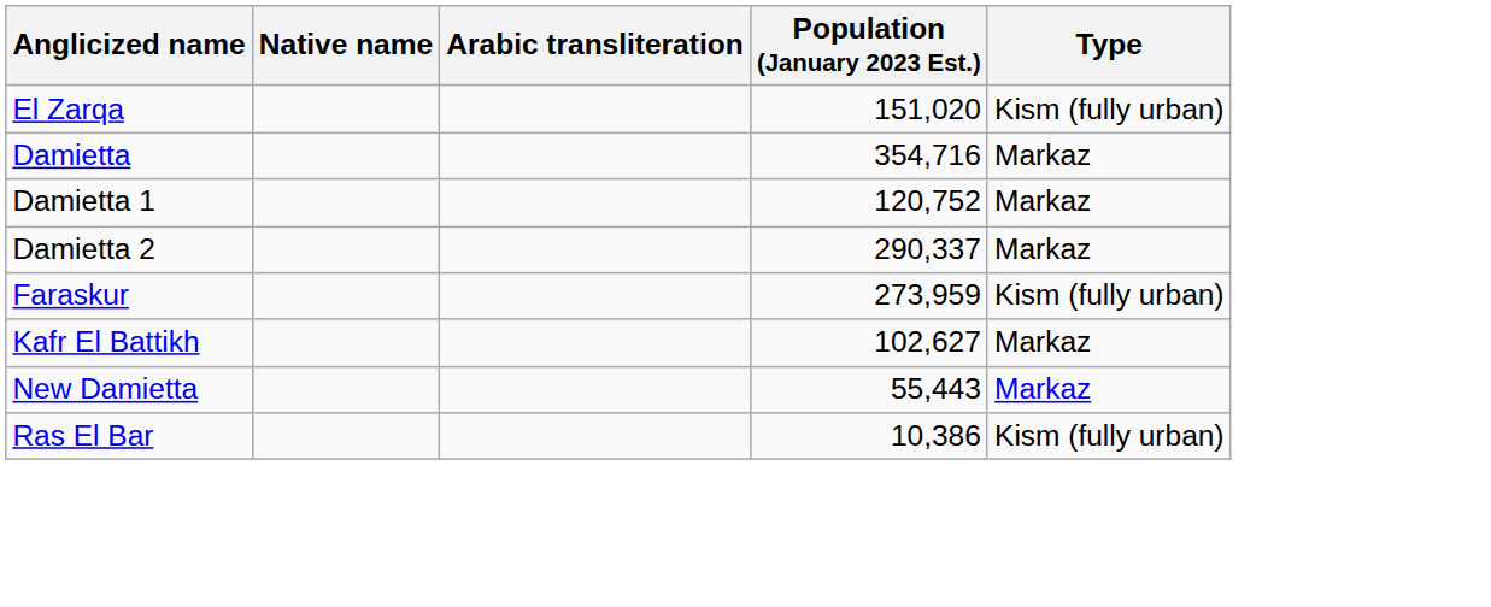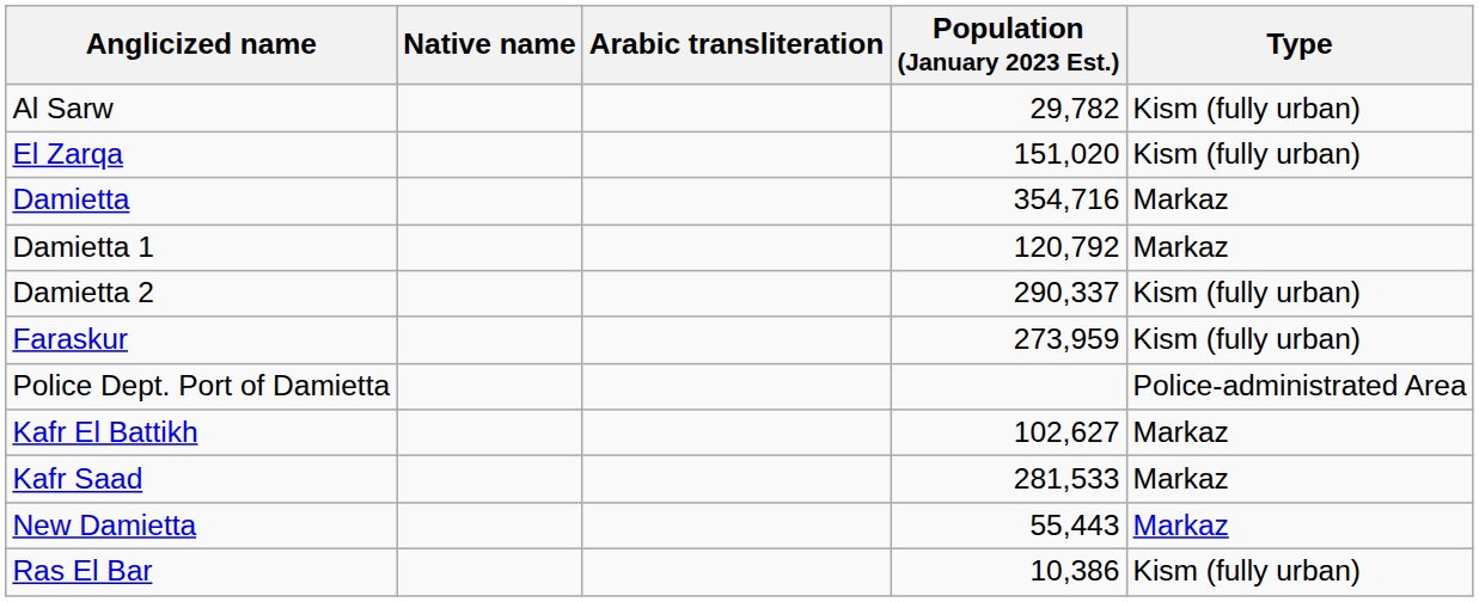+ row: Al Sarw | 29,782 | Kism (fully urban)
Damietta 1 | Population (January 2023 Est.): 120,752 -> 120,792
Damietta 2 | Type: Markaz -> Kism (fully urban)
+ row: Police Dept. Port of Damietta | Police-administrated Area
+ row: Kafr Saad | 281,533 | Markaz
